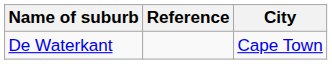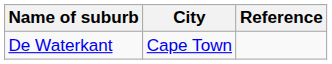columns swapped: City <-> Reference
